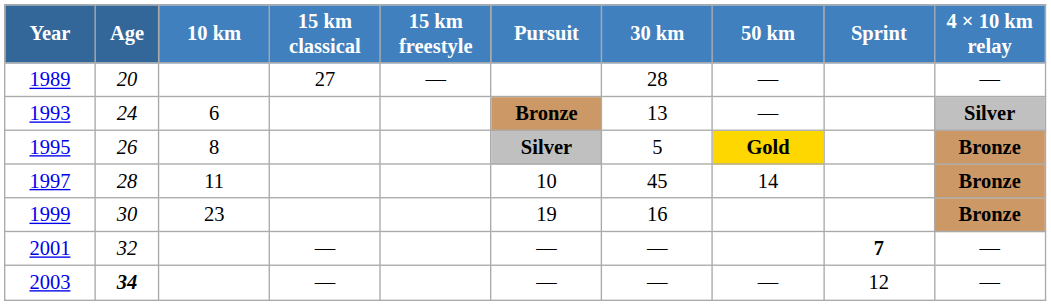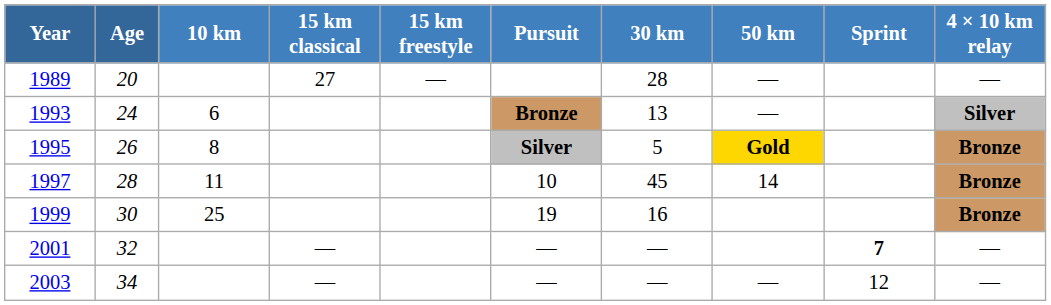1999 | 10 km: 23 -> 25
2003 | Age: bold -> normal
